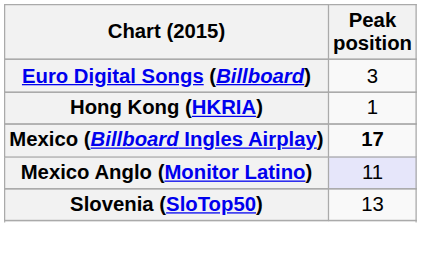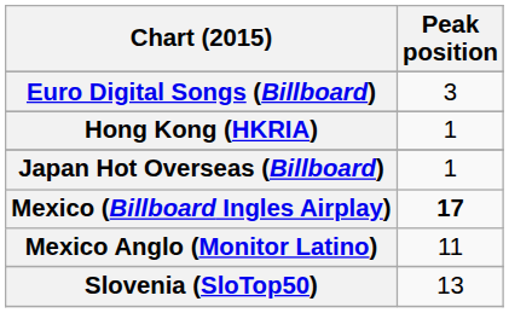+ row: Japan Hot Overseas (Billboard) | 1
Mexico Anglo (Monitor Latino) | Peak position: lavender background -> no background
